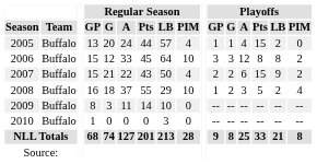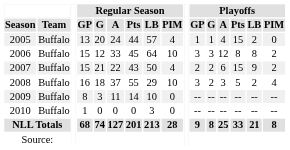2008 | Playoffs / GP: 1 -> 3
